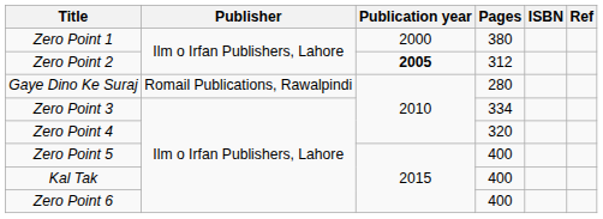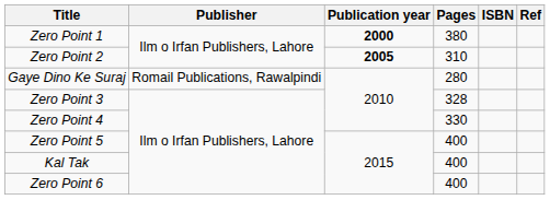Zero Point 1 | Publication year: normal -> bold
Zero Point 2 | Pages: 312 -> 310
Zero Point 3 | Pages: 334 -> 328
Zero Point 4 | Pages: 320 -> 330
